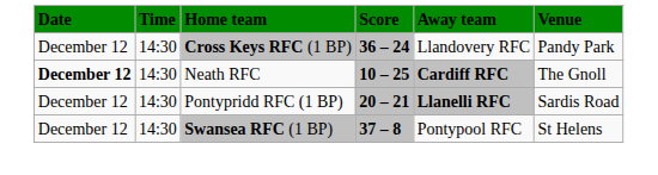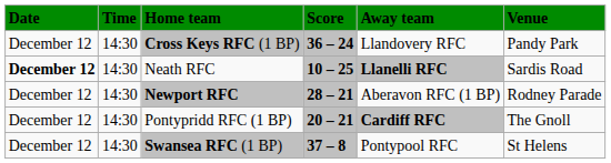Neath RFC | Away team: Cardiff RFC -> Llanelli RFC
Neath RFC | Venue: The Gnoll -> Sardis Road
+ row: December 12 | 14:30 | Newport RFC | 28 – 21 | Aberavon RFC (1 BP) | Rodney Parade
Pontypridd RFC (1 BP) | Away team: Llanelli RFC -> Cardiff RFC
Pontypridd RFC (1 BP) | Venue: Sardis Road -> The Gnoll
